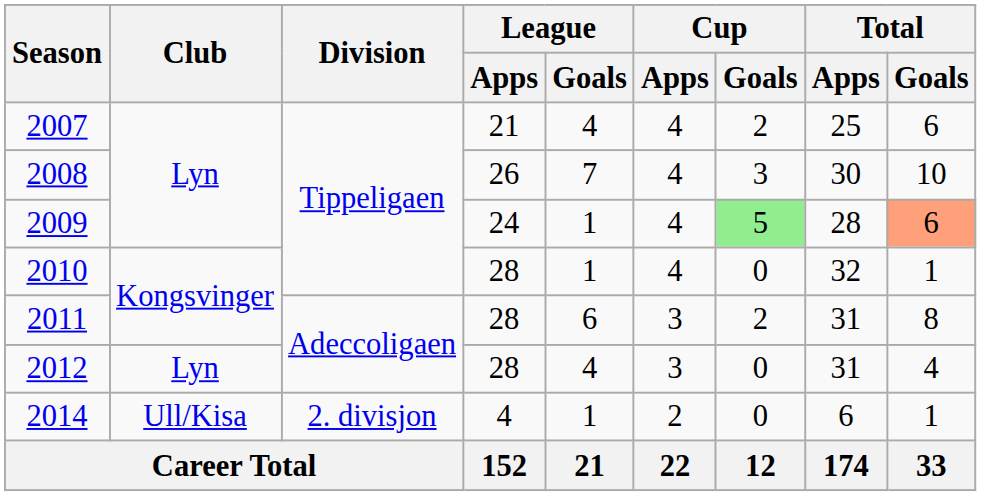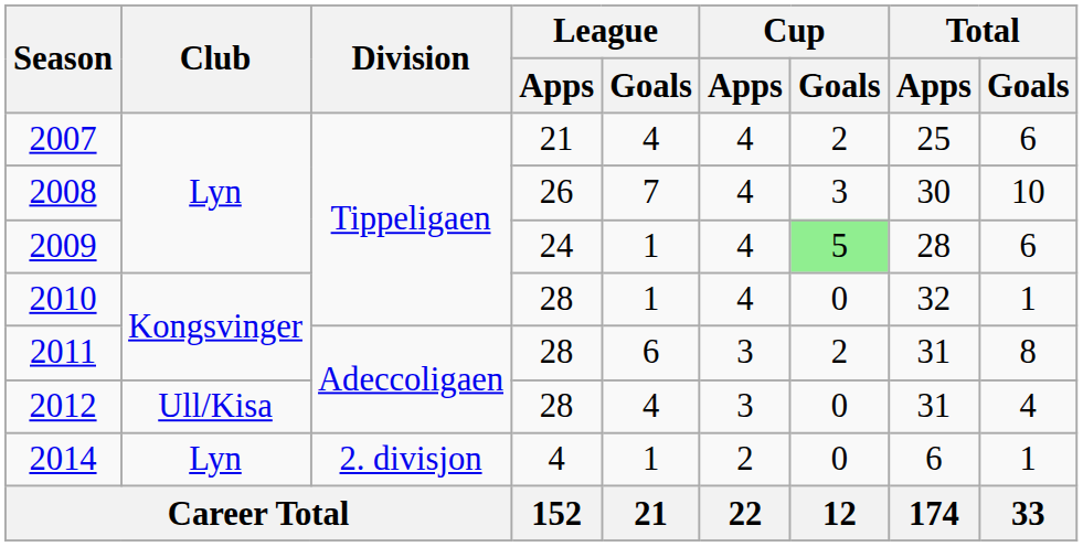2009 | Total / Goals: lightsalmon background -> no background
2012 | Club: Lyn -> Ull/Kisa
2014 | Club: Ull/Kisa -> Lyn
